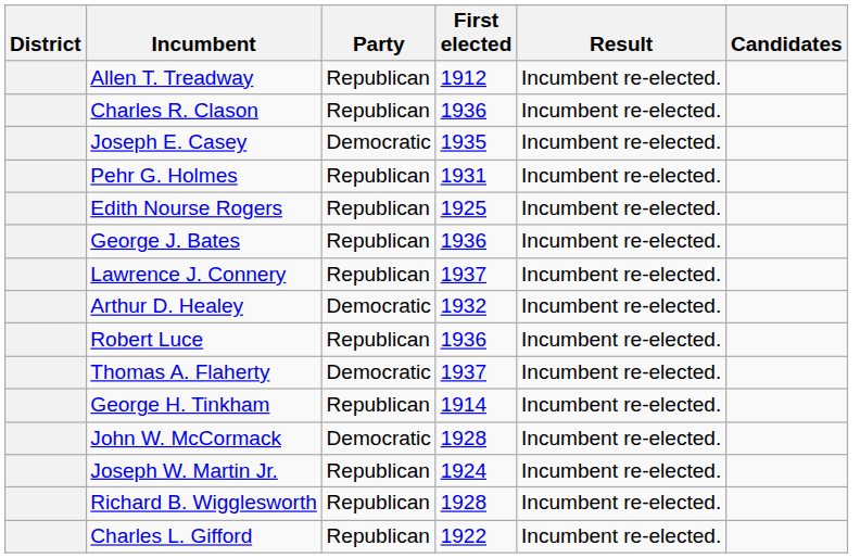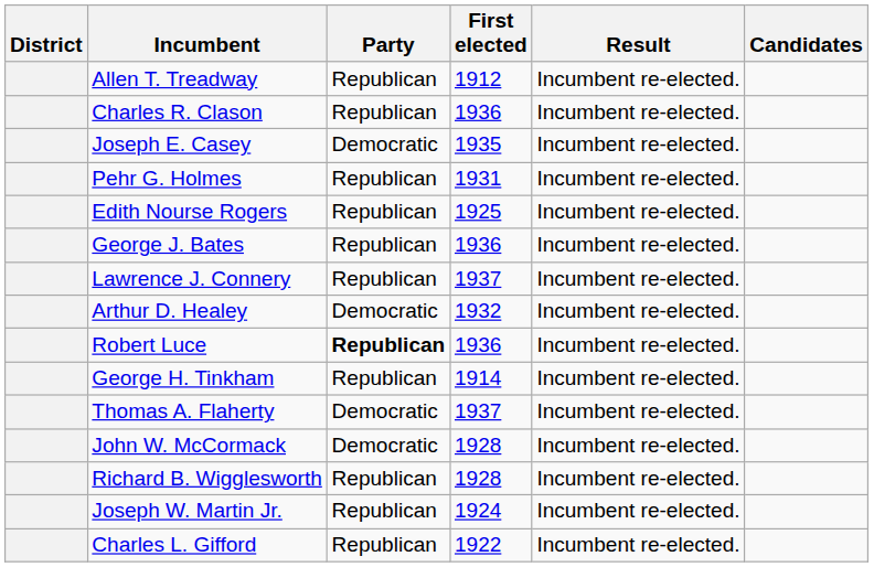Robert Luce | Party: normal -> bold
rows swapped: George H. Tinkham <-> Thomas A. Flaherty
rows swapped: Richard B. Wigglesworth <-> Joseph W. Martin Jr.
